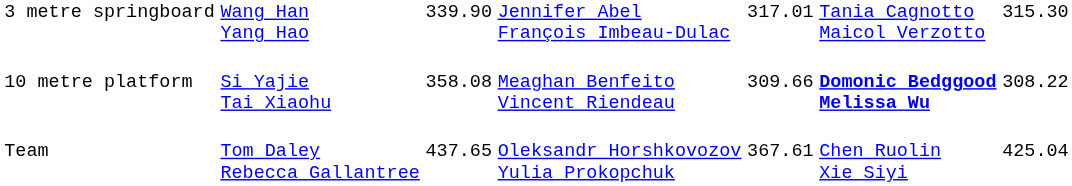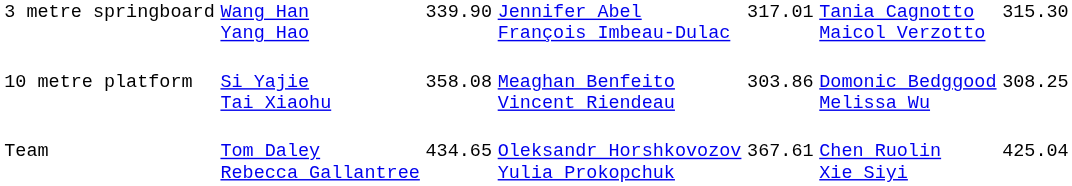10 metre platform | column 5: 309.66 -> 303.86
10 metre platform | column 6: bold -> normal
10 metre platform | column 7: 308.22 -> 308.25
Team | column 3: 437.65 -> 434.65
